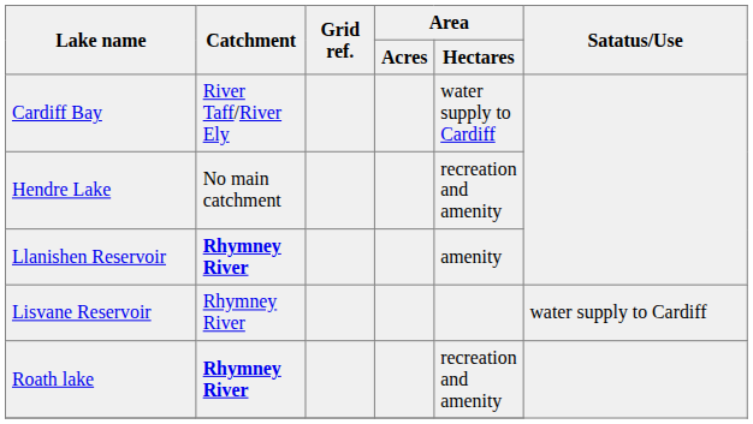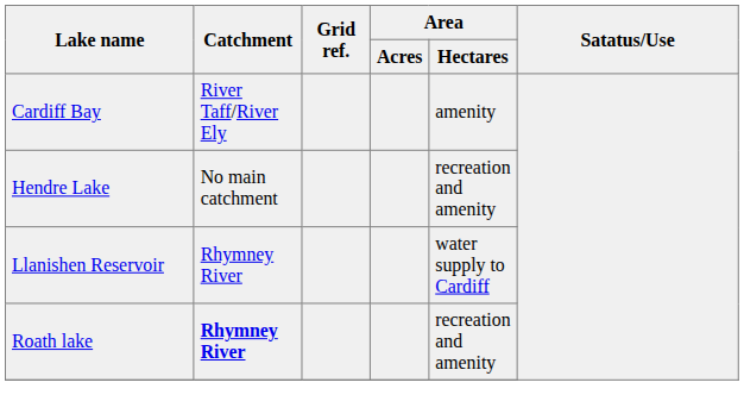Cardiff Bay | Area / Hectares: water supply to Cardiff -> amenity
Llanishen Reservoir | Catchment: bold -> normal
Llanishen Reservoir | Area / Hectares: amenity -> water supply to Cardiff
- row: Lisvane Reservoir | Rhymney River | water supply to Cardiff
